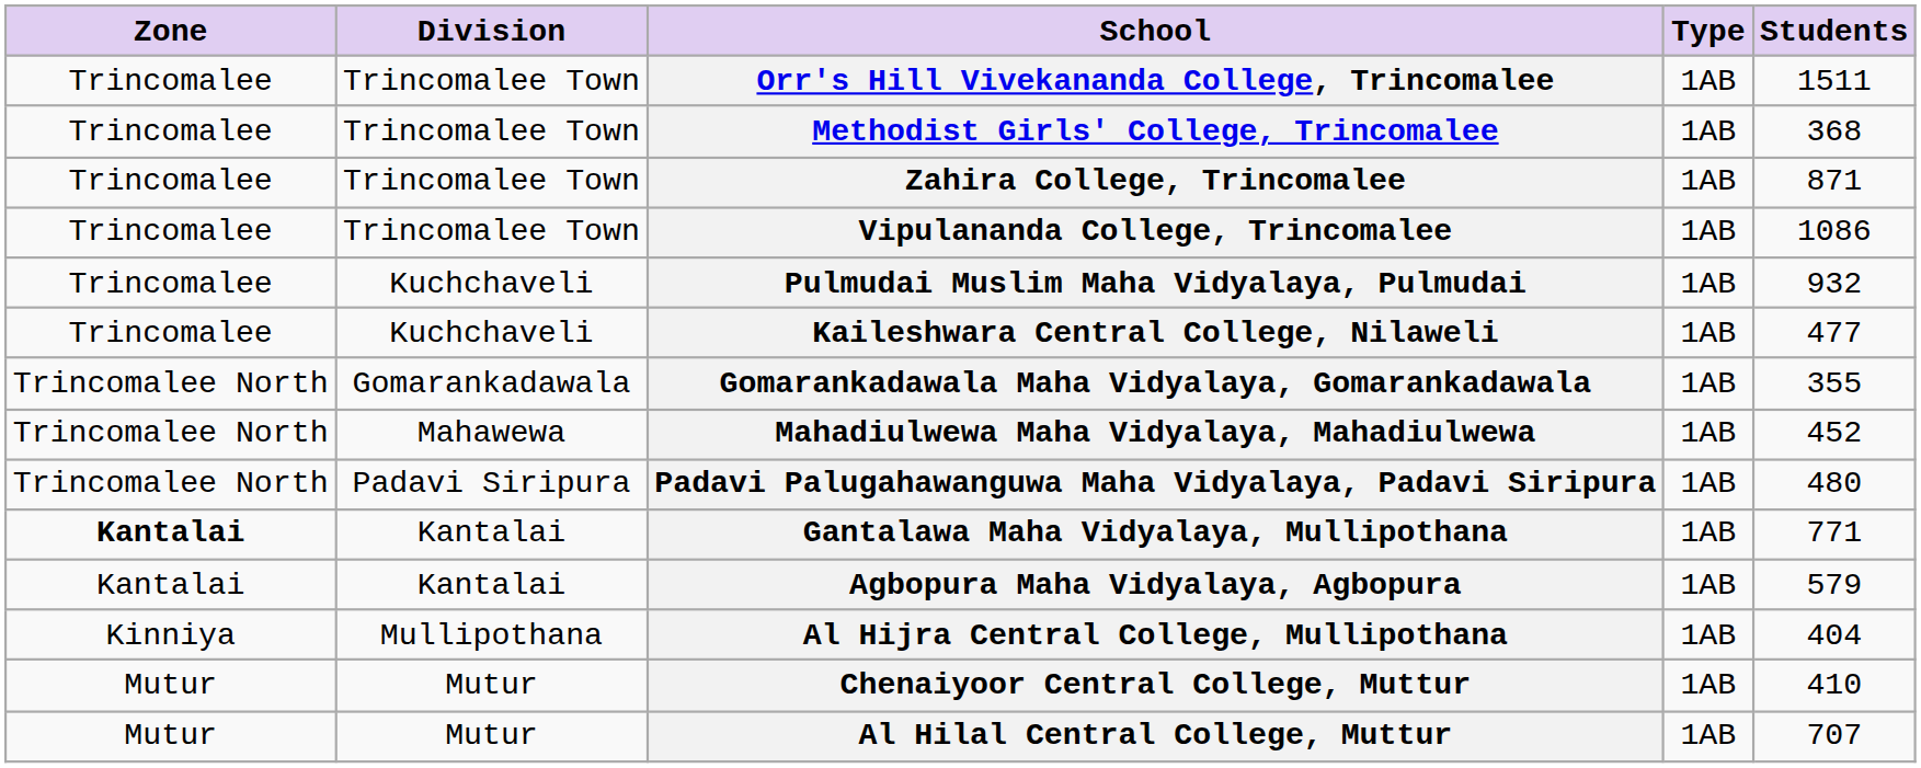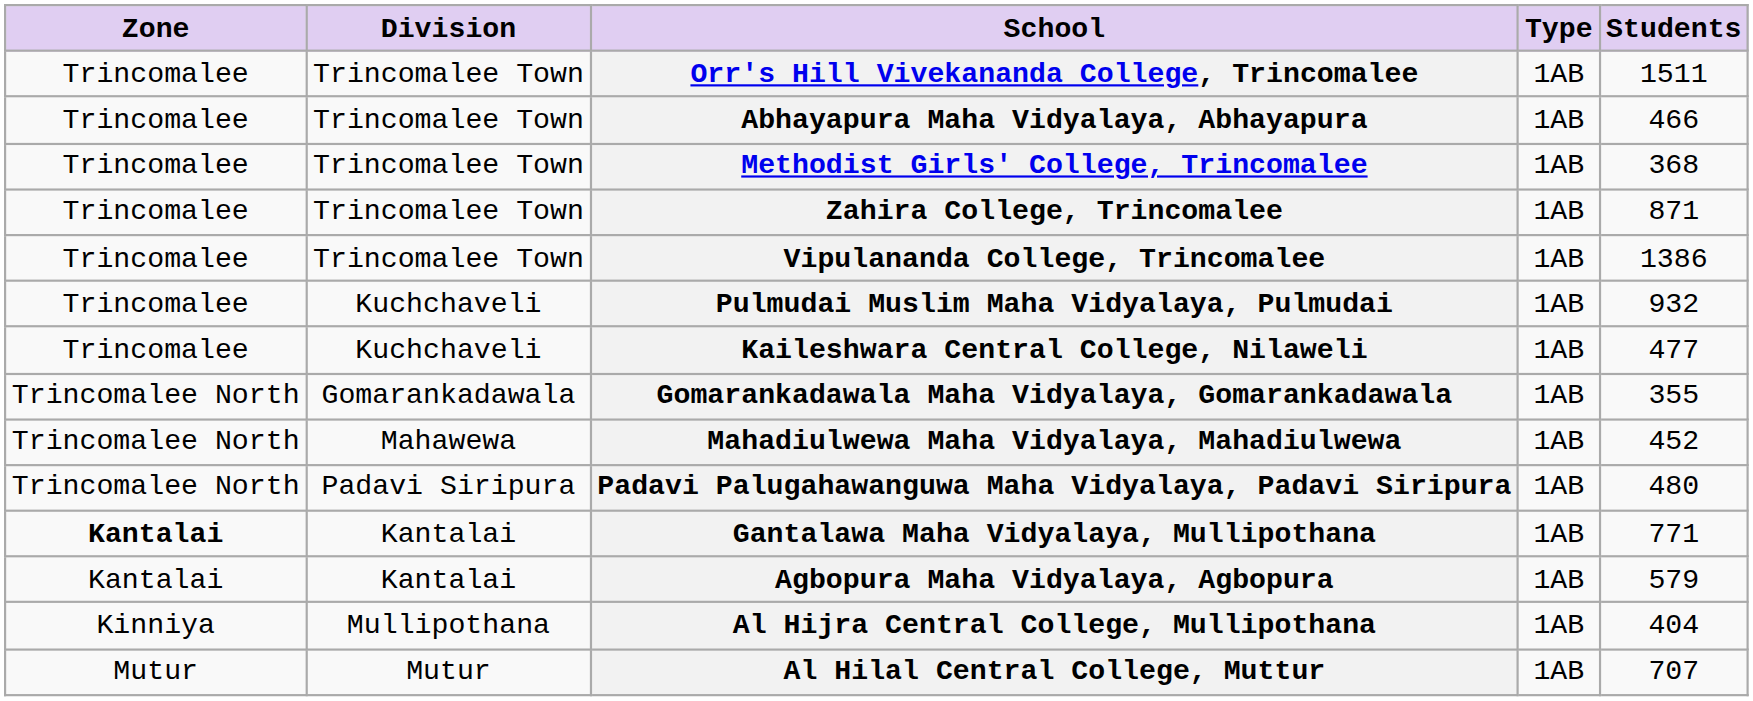+ row: Trincomalee | Trincomalee Town | Abhayapura Maha Vidyalaya, Abhayapura | 1AB | 466
Vipulananda College, Trincomalee | Students: 1086 -> 1386
- row: Mutur | Mutur | Chenaiyoor Central College, Muttur | 1AB | 410
